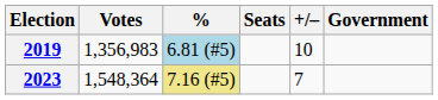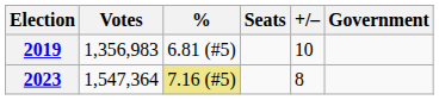2019 | %: lightblue background -> no background
2023 | Votes: 1,548,364 -> 1,547,364
2023 | +/–: 7 -> 8
